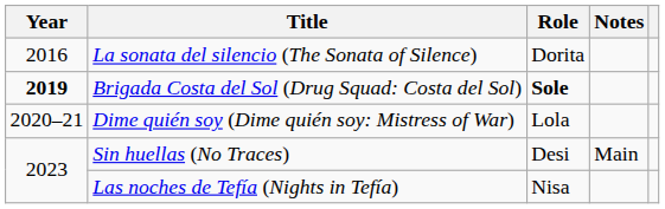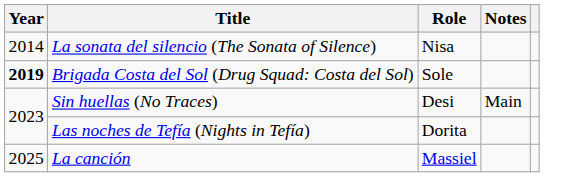La sonata del silencio (The Sonata of Silence) | Year: 2016 -> 2014
La sonata del silencio (The Sonata of Silence) | Role: Dorita -> Nisa
Brigada Costa del Sol (Drug Squad: Costa del Sol) | Role: bold -> normal
- row: 2020–21 | Dime quién soy (Dime quién soy: Mistress of War) | Lola
Las noches de Tefía (Nights in Tefía) | Role: Nisa -> Dorita
+ row: 2025 | La canción | Massiel
